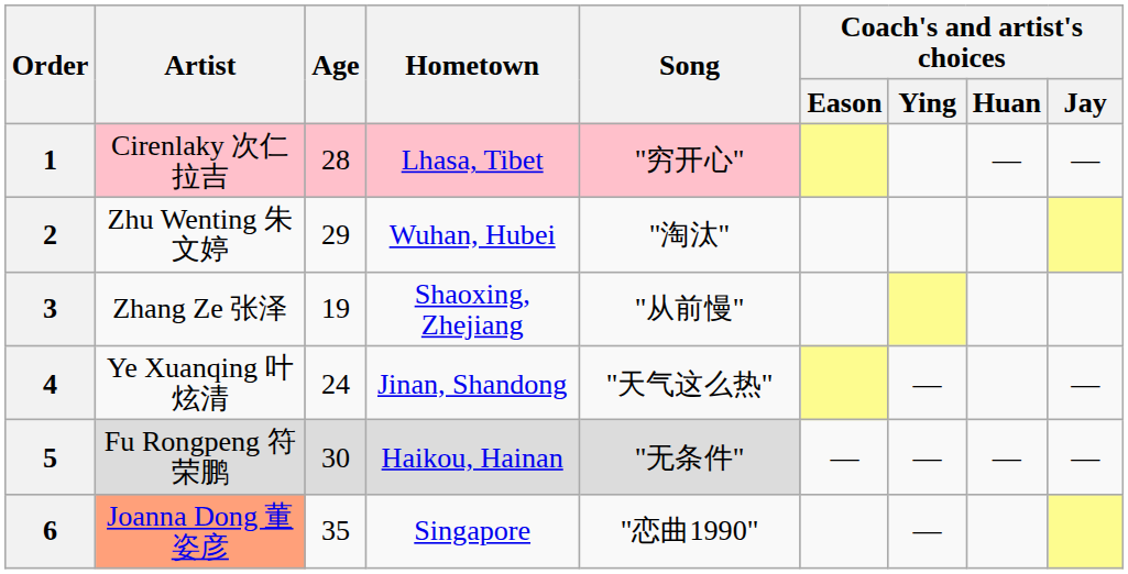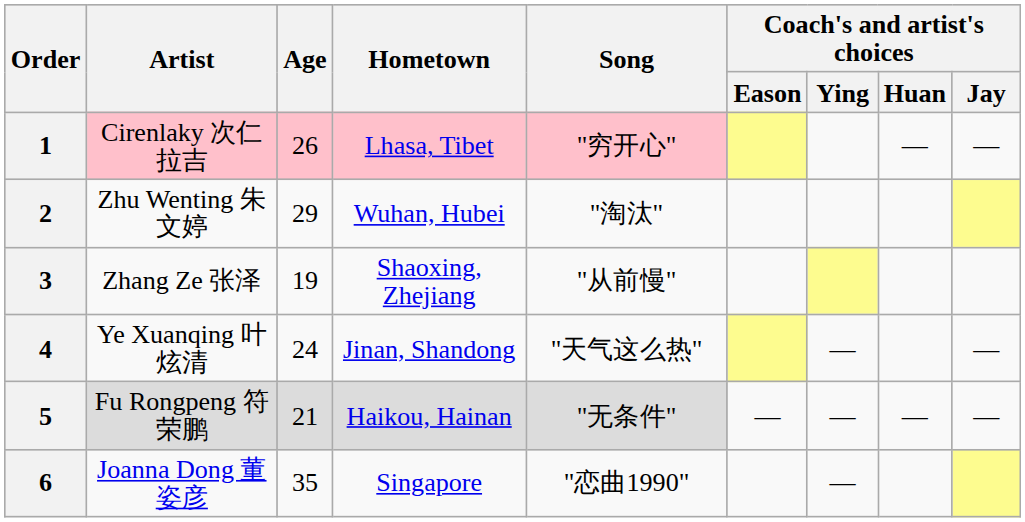1 | Age: 28 -> 26
5 | Age: 30 -> 21
6 | Artist: lightsalmon background -> no background
